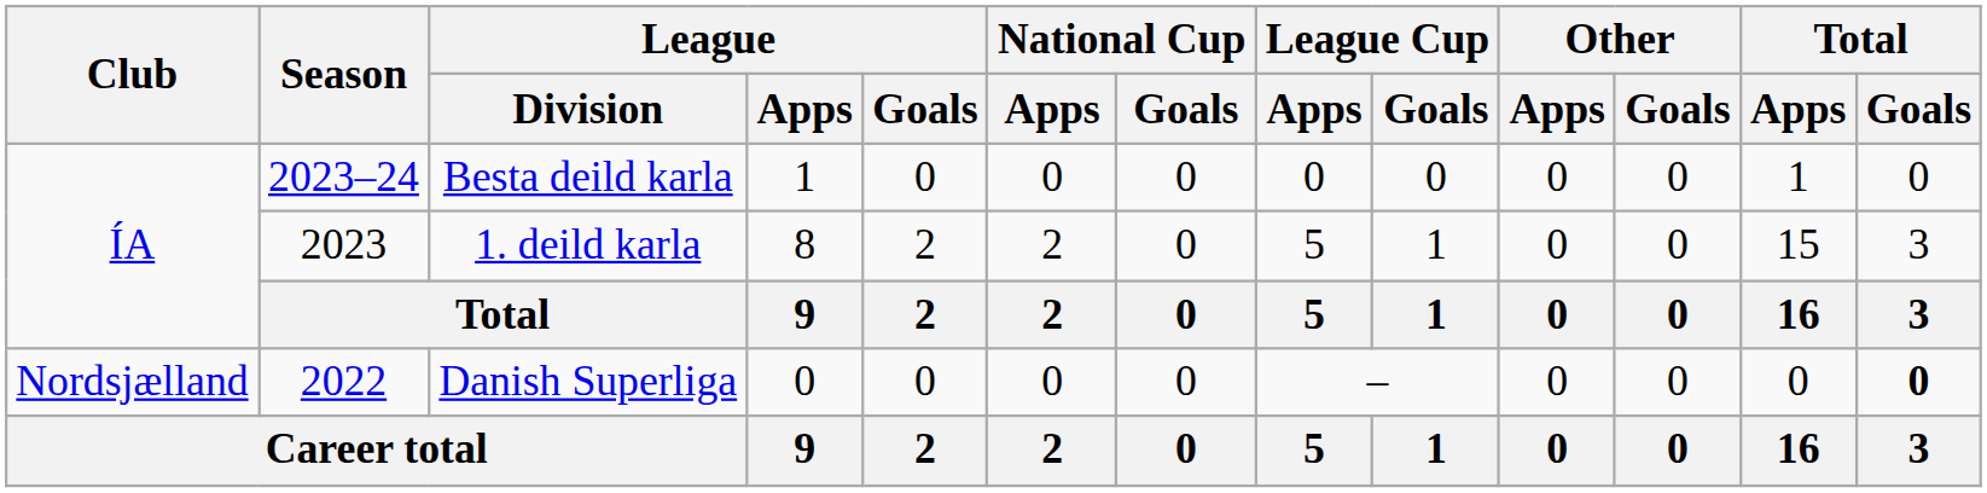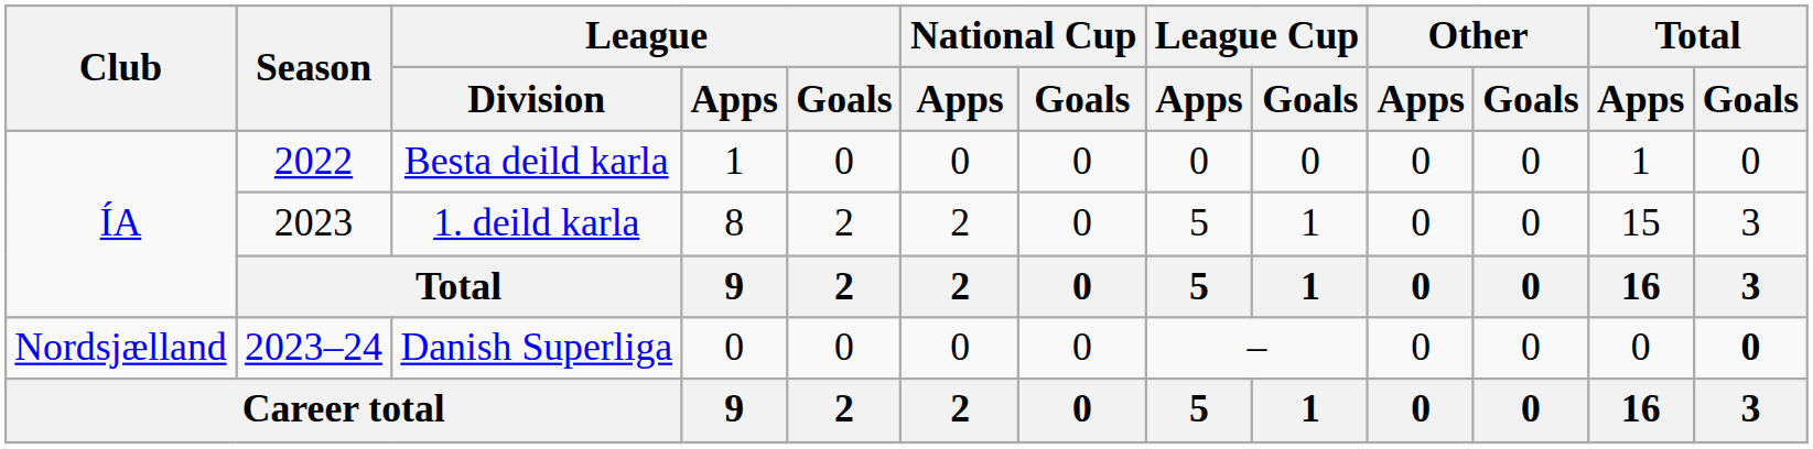Besta deild karla | Season: 2023–24 -> 2022
Danish Superliga | Season: 2022 -> 2023–24
